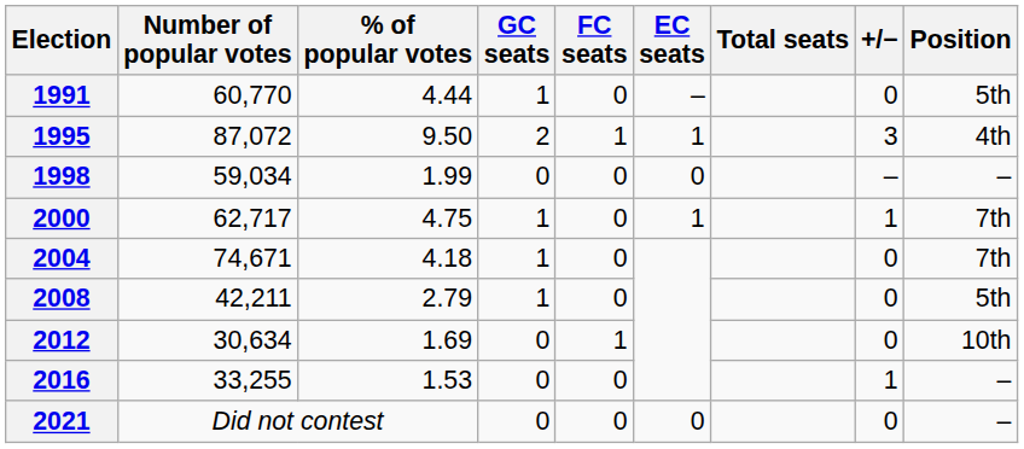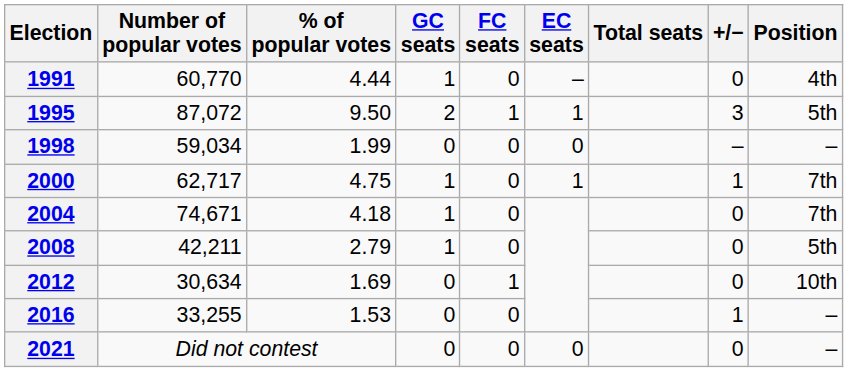1991 | Position: 5th -> 4th
1995 | Position: 4th -> 5th
